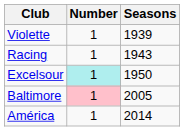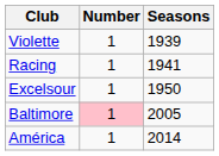Racing | Seasons: 1943 -> 1941
Excelsour | Number: paleturquoise background -> no background
